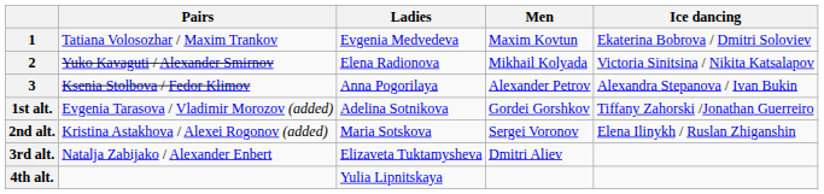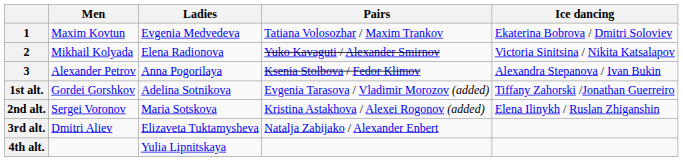columns swapped: Men <-> Pairs
